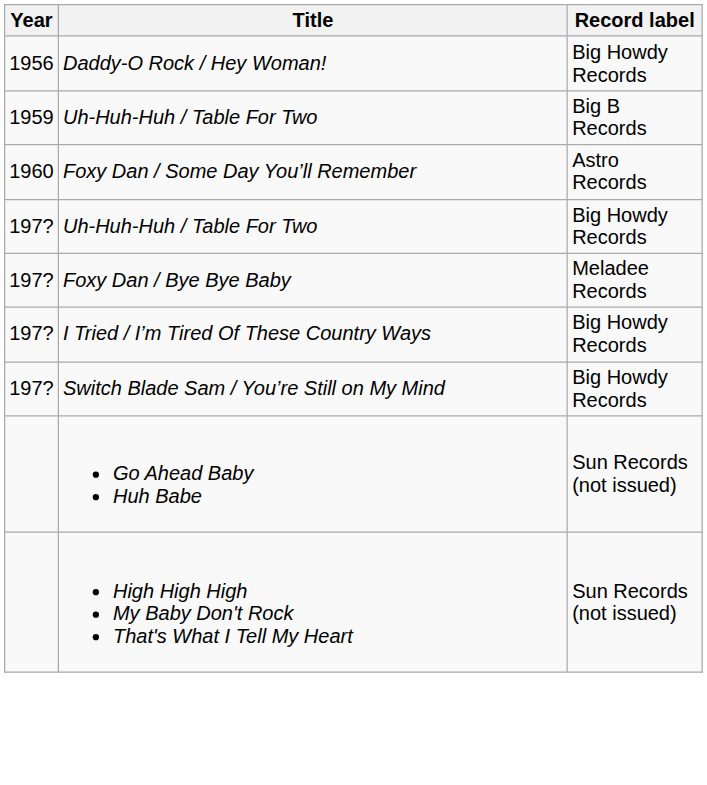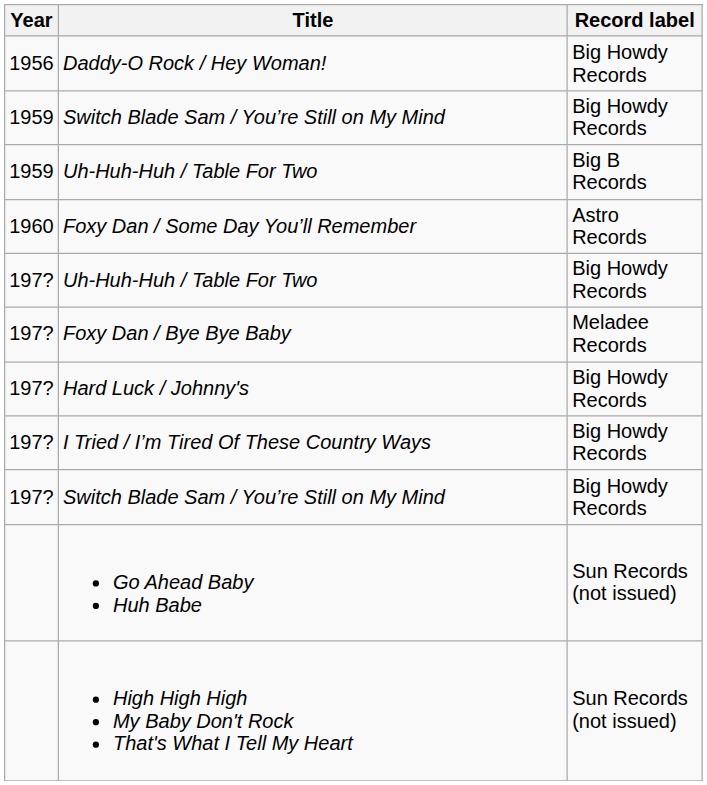+ row: 1959 | Switch Blade Sam / You’re Still on My Mind | Big Howdy Records
+ row: 197? | Hard Luck / Johnny's | Big Howdy Records
